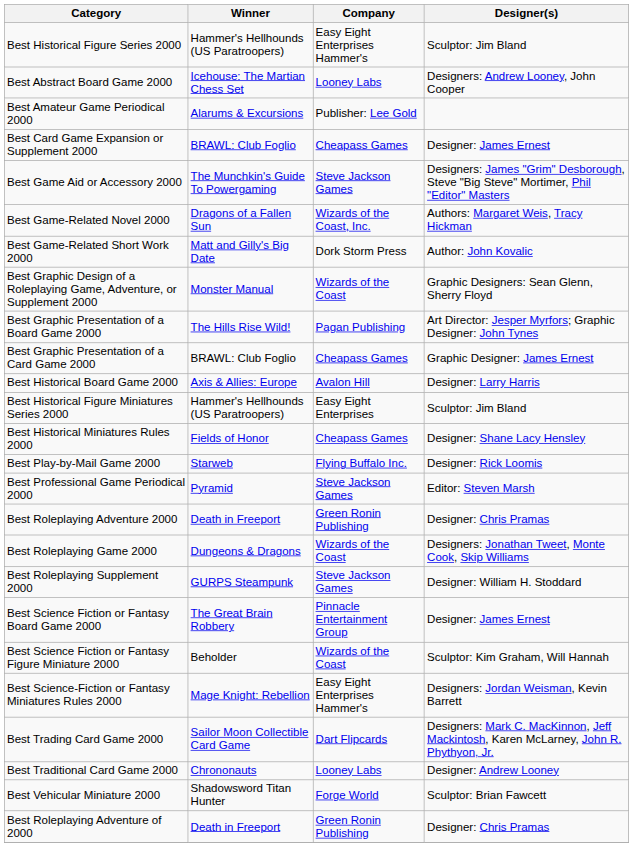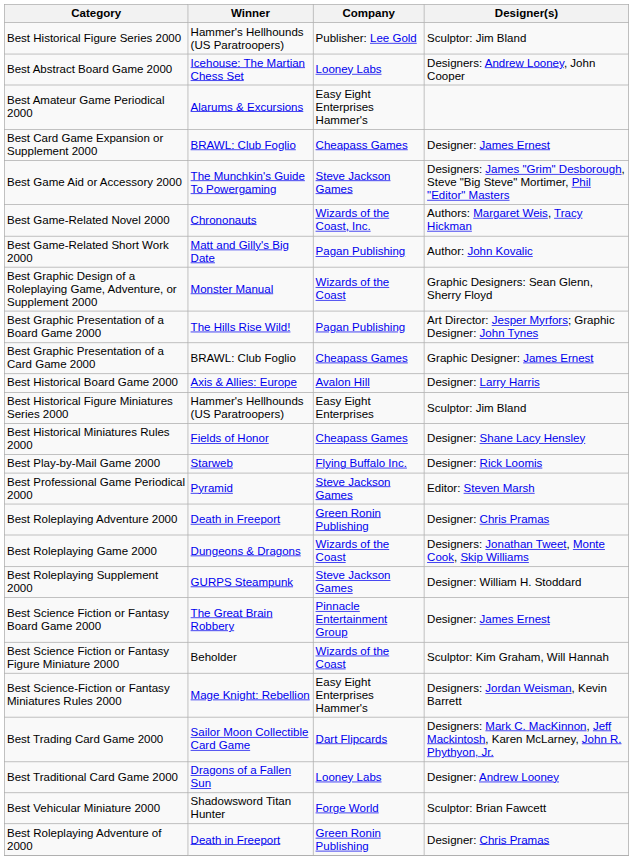Best Historical Figure Series 2000 | Company: Easy Eight Enterprises Hammer's -> Publisher: Lee Gold
Best Amateur Game Periodical 2000 | Company: Publisher: Lee Gold -> Easy Eight Enterprises Hammer's
Best Game-Related Novel 2000 | Winner: Dragons of a Fallen Sun -> Chrononauts
Best Game-Related Short Work 2000 | Company: Dork Storm Press -> Pagan Publishing
Best Traditional Card Game 2000 | Winner: Chrononauts -> Dragons of a Fallen Sun
